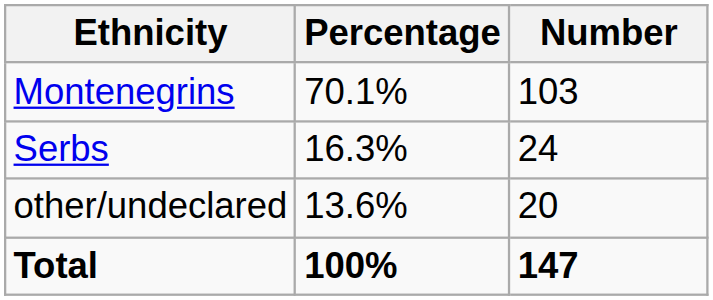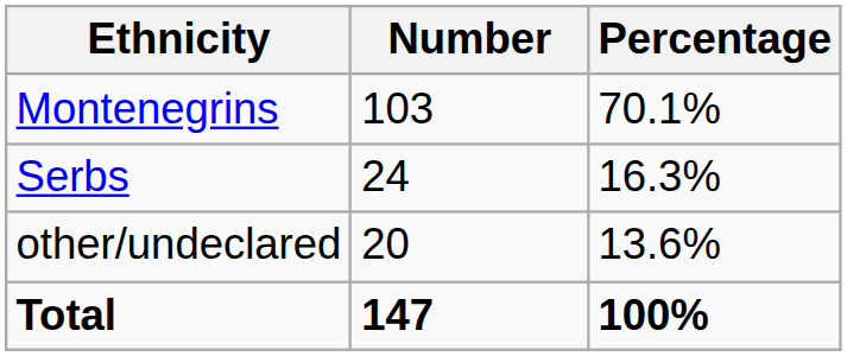columns swapped: Number <-> Percentage
